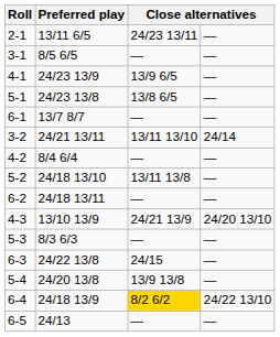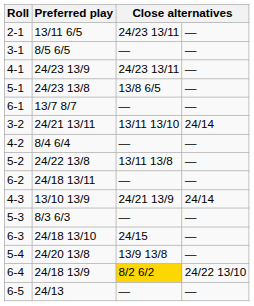4-1 | column 3: 13/9 6/5 -> 24/23 13/11
5-2 | Preferred play: 24/18 13/10 -> 24/22 13/8
4-3 | column 4: 24/20 13/10 -> 24/14
6-3 | Preferred play: 24/22 13/8 -> 24/18 13/10
